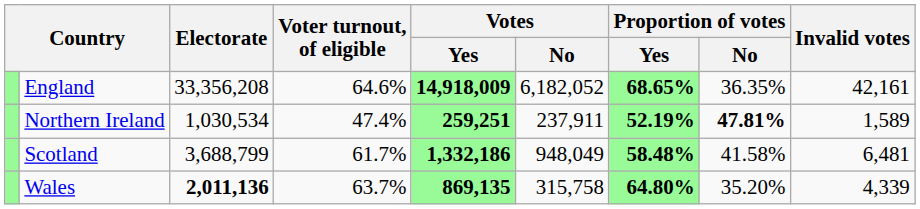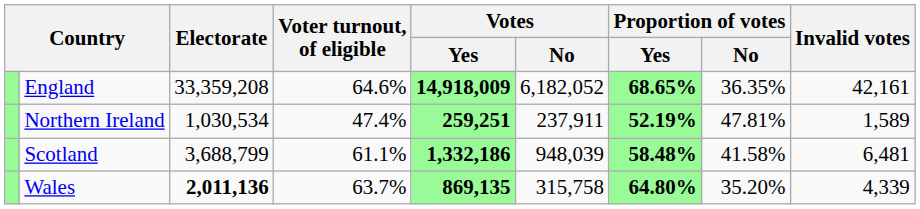England | Electorate: 33,356,208 -> 33,359,208
Northern Ireland | Proportion of votes / No: bold -> normal
Scotland | Voter turnout, of eligible: 61.7% -> 61.1%
Scotland | Votes / No: 948,049 -> 948,039
